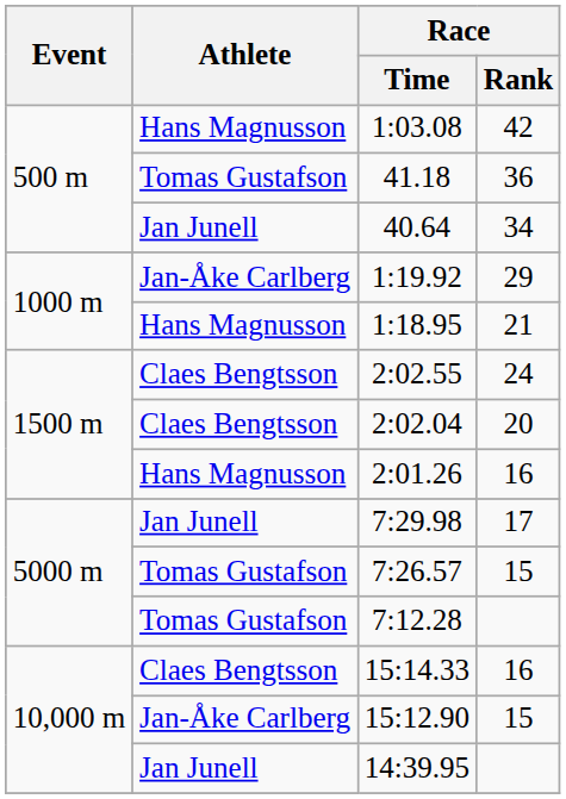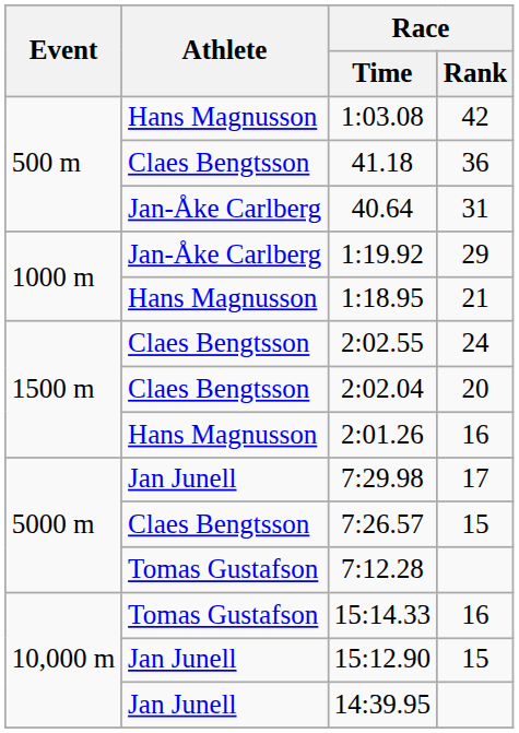41.18 | Athlete: Tomas Gustafson -> Claes Bengtsson
40.64 | Athlete: Jan Junell -> Jan-Åke Carlberg
40.64 | Race / Rank: 34 -> 31
7:26.57 | Athlete: Tomas Gustafson -> Claes Bengtsson
15:14.33 | Athlete: Claes Bengtsson -> Tomas Gustafson
15:12.90 | Athlete: Jan-Åke Carlberg -> Jan Junell
